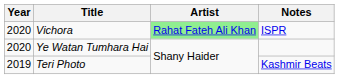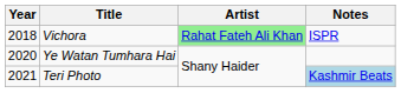Vichora | Year: 2020 -> 2018
Teri Photo | Year: 2019 -> 2021
Teri Photo | Notes: no background -> lightblue background
